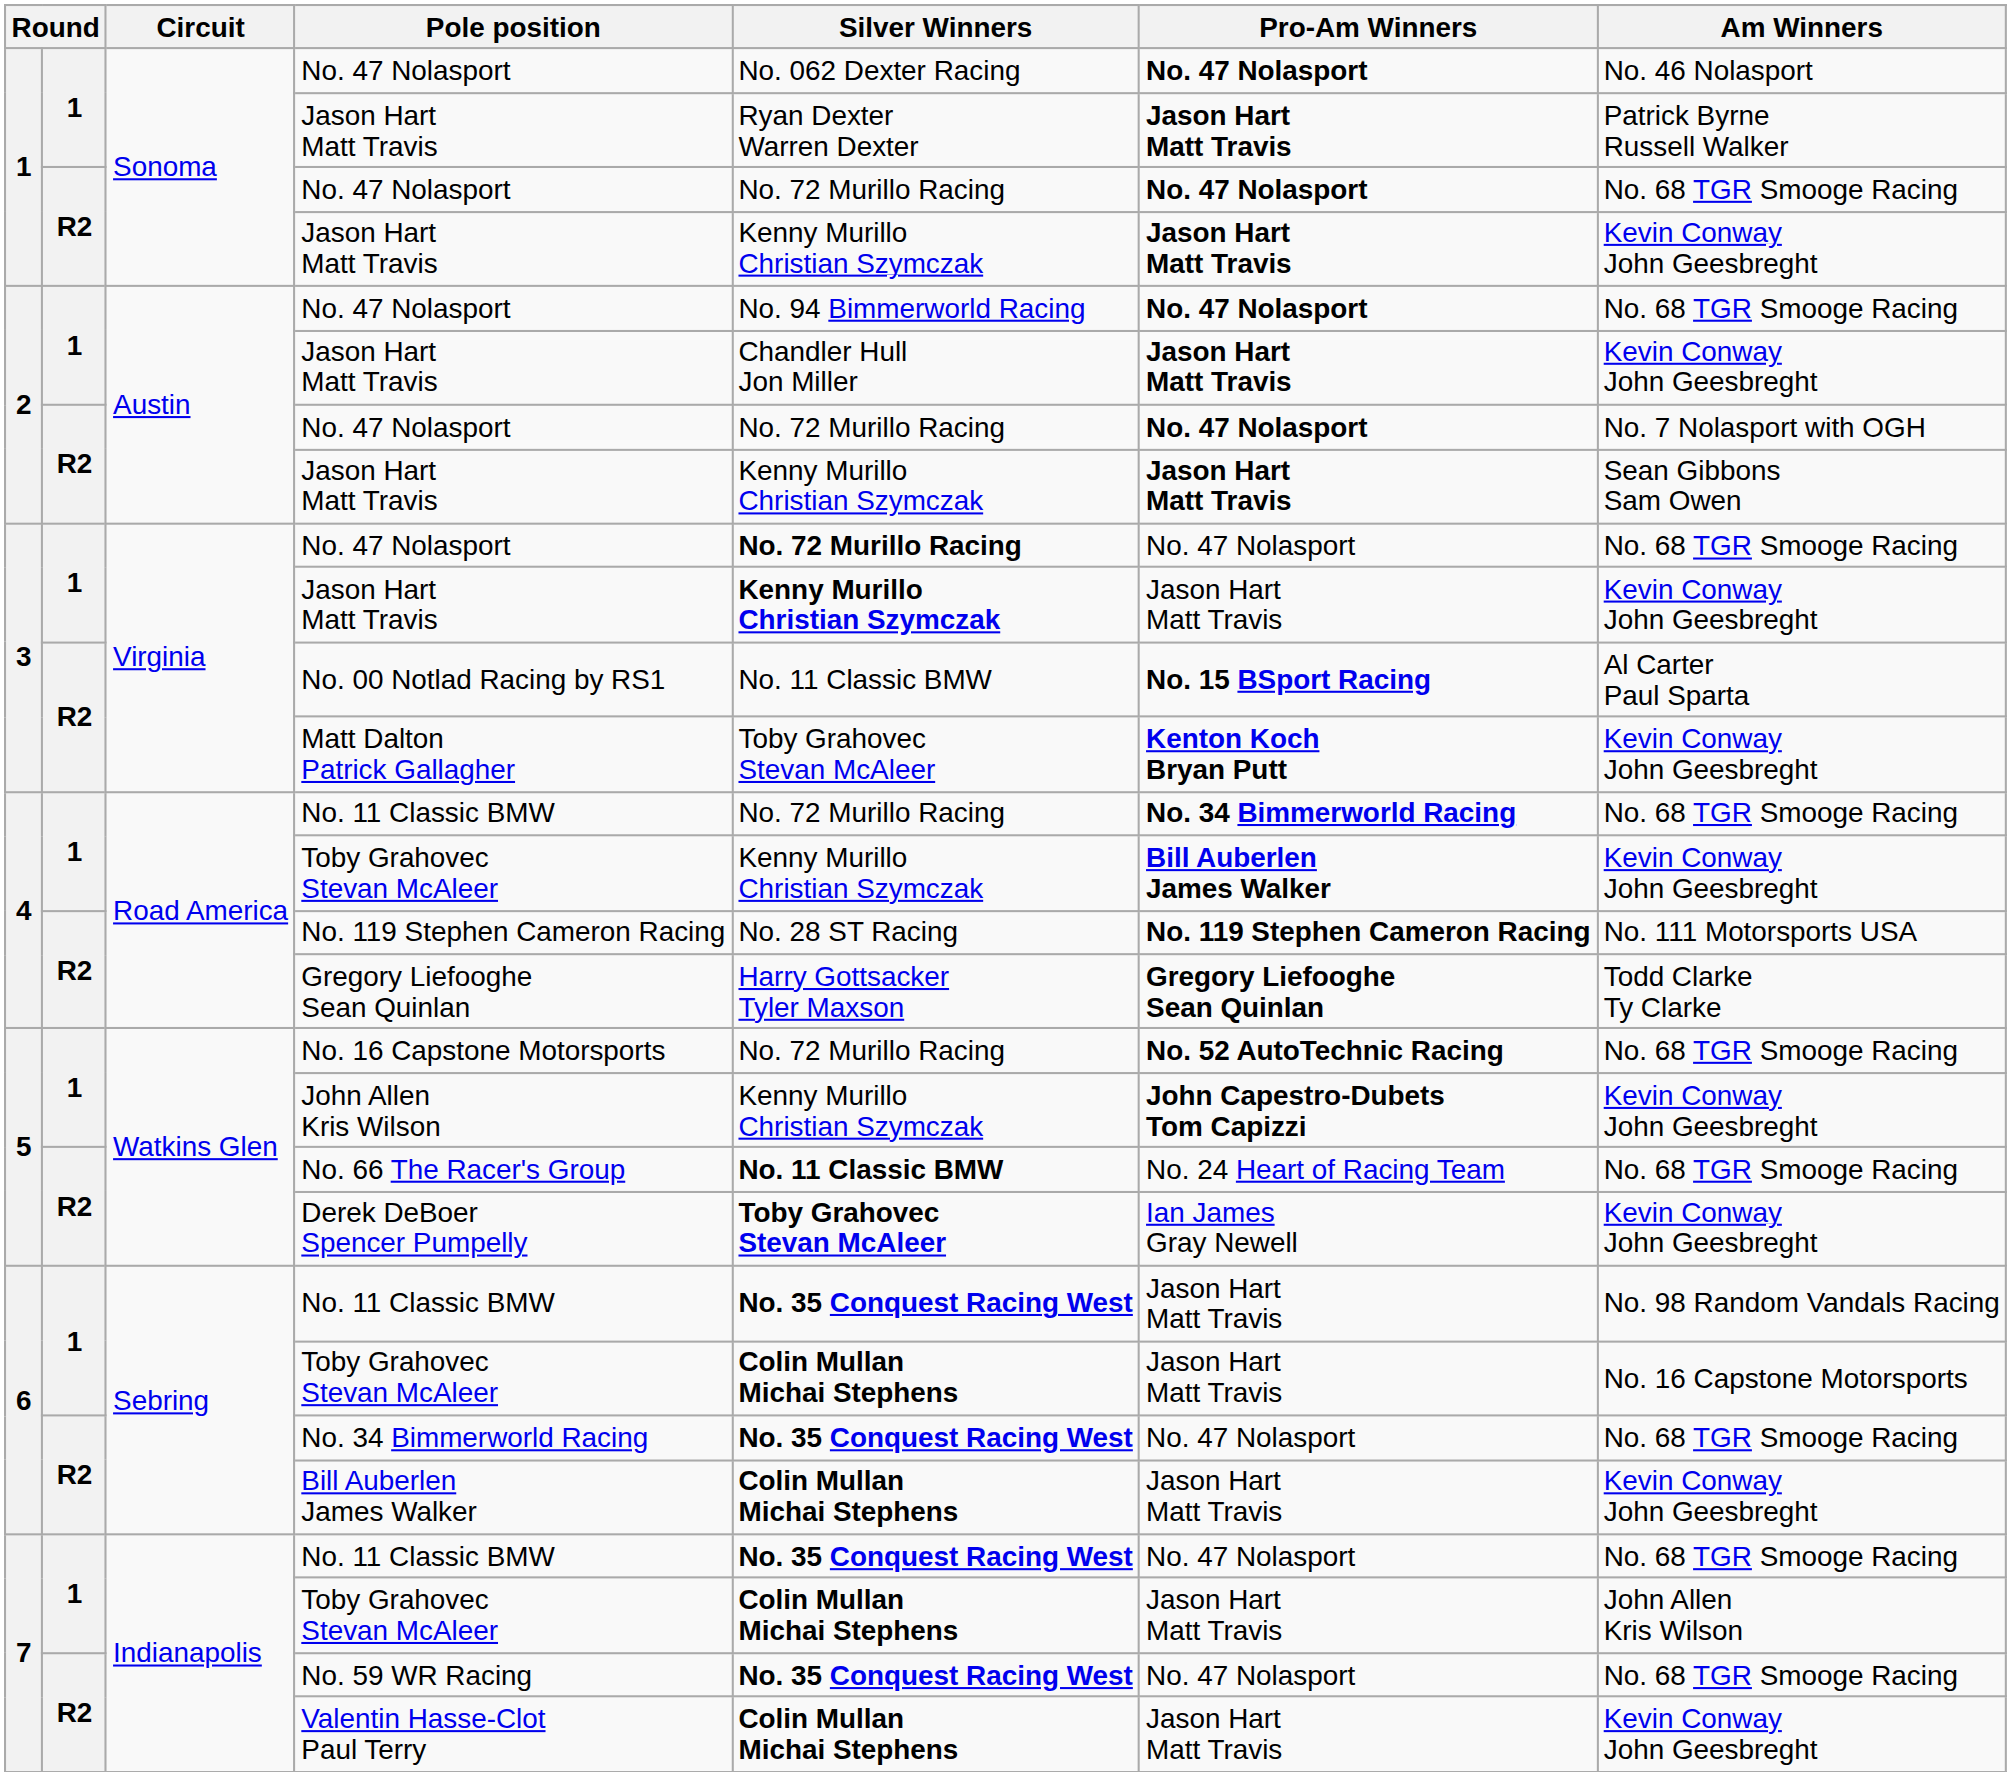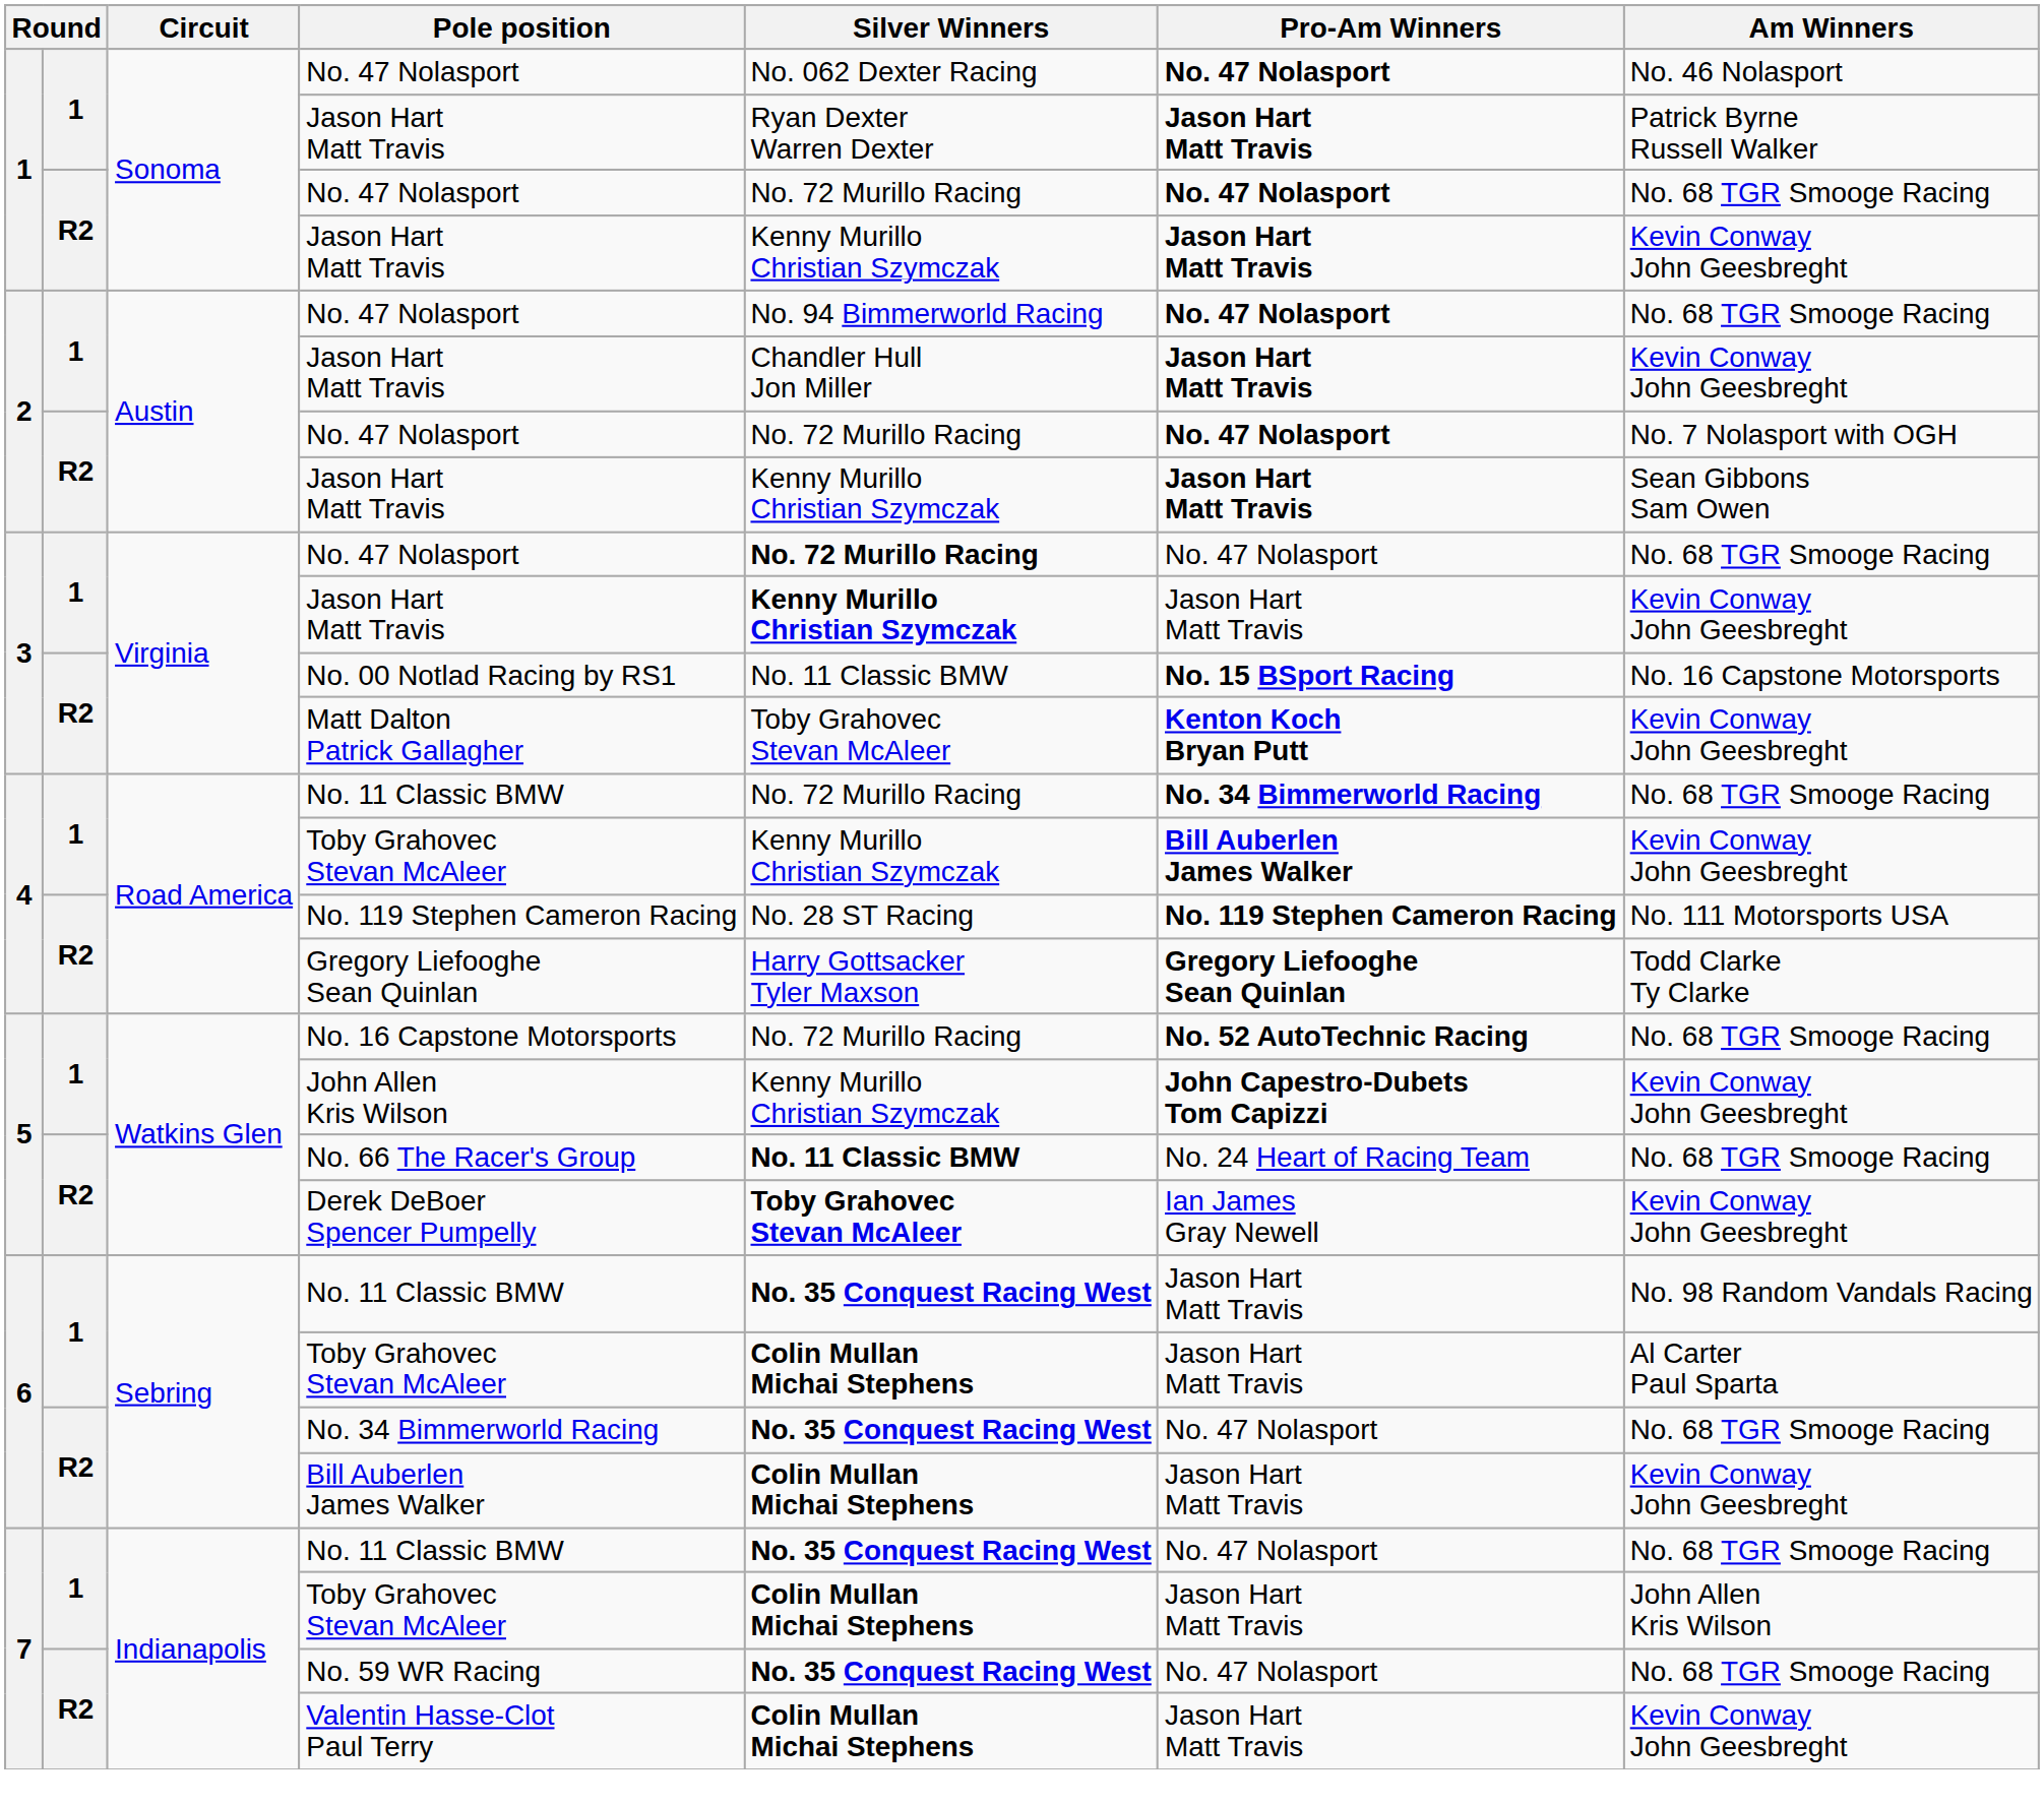No. 00 Notlad Racing by RS1 | Am Winners: Al Carter Paul Sparta -> No. 16 Capstone Motorsports
6 / Toby Grahovec Stevan McAleer | Am Winners: No. 16 Capstone Motorsports -> Al Carter Paul Sparta
